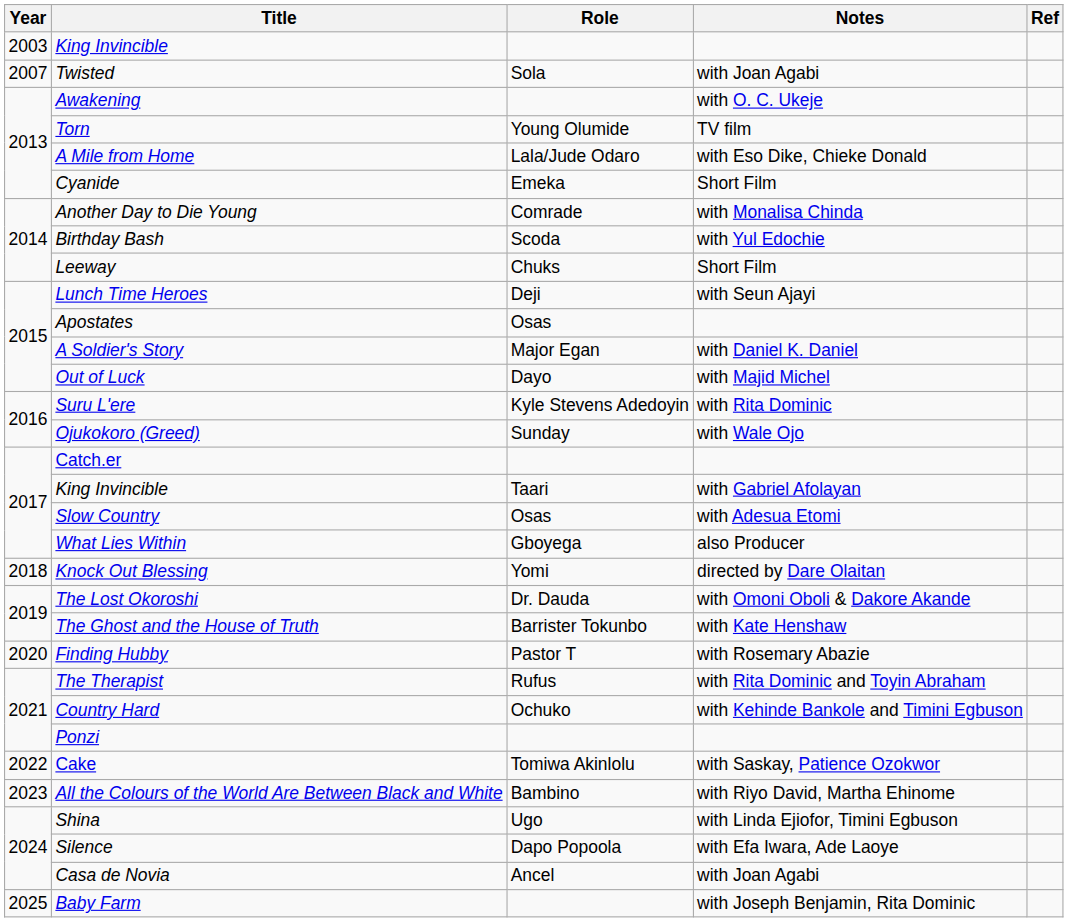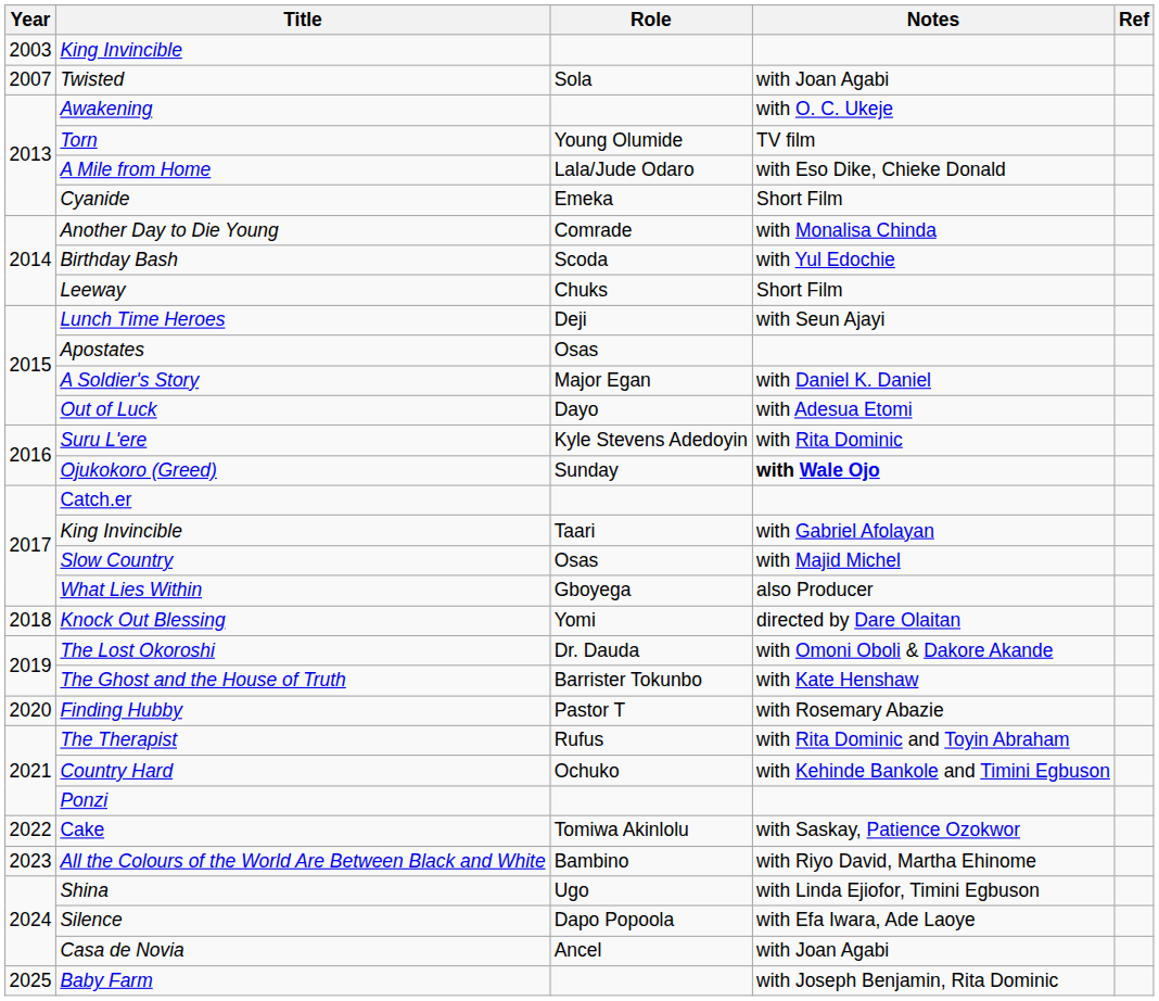Out of Luck | Notes: with Majid Michel -> with Adesua Etomi
Ojukokoro (Greed) | Notes: normal -> bold
Slow Country | Notes: with Adesua Etomi -> with Majid Michel
